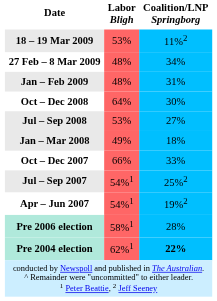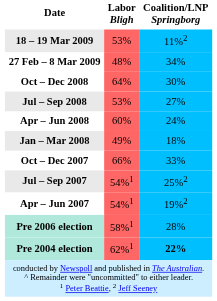- row: Jan – Feb 2009 | 48% | 31%
+ row: Apr – Jun 2008 | 60% | 24%
